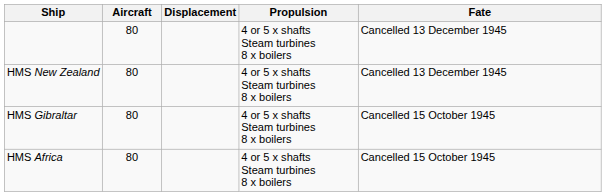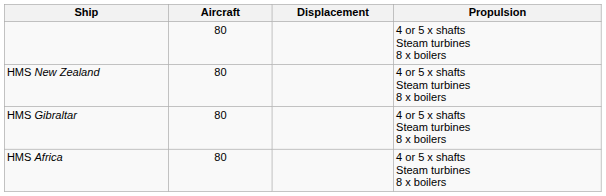- column: Fate | Cancelled 13 December 1945 | Cancelled 13 December 1945 | Cancelled 15 October 1945 | Cancelled 15 October 1945
